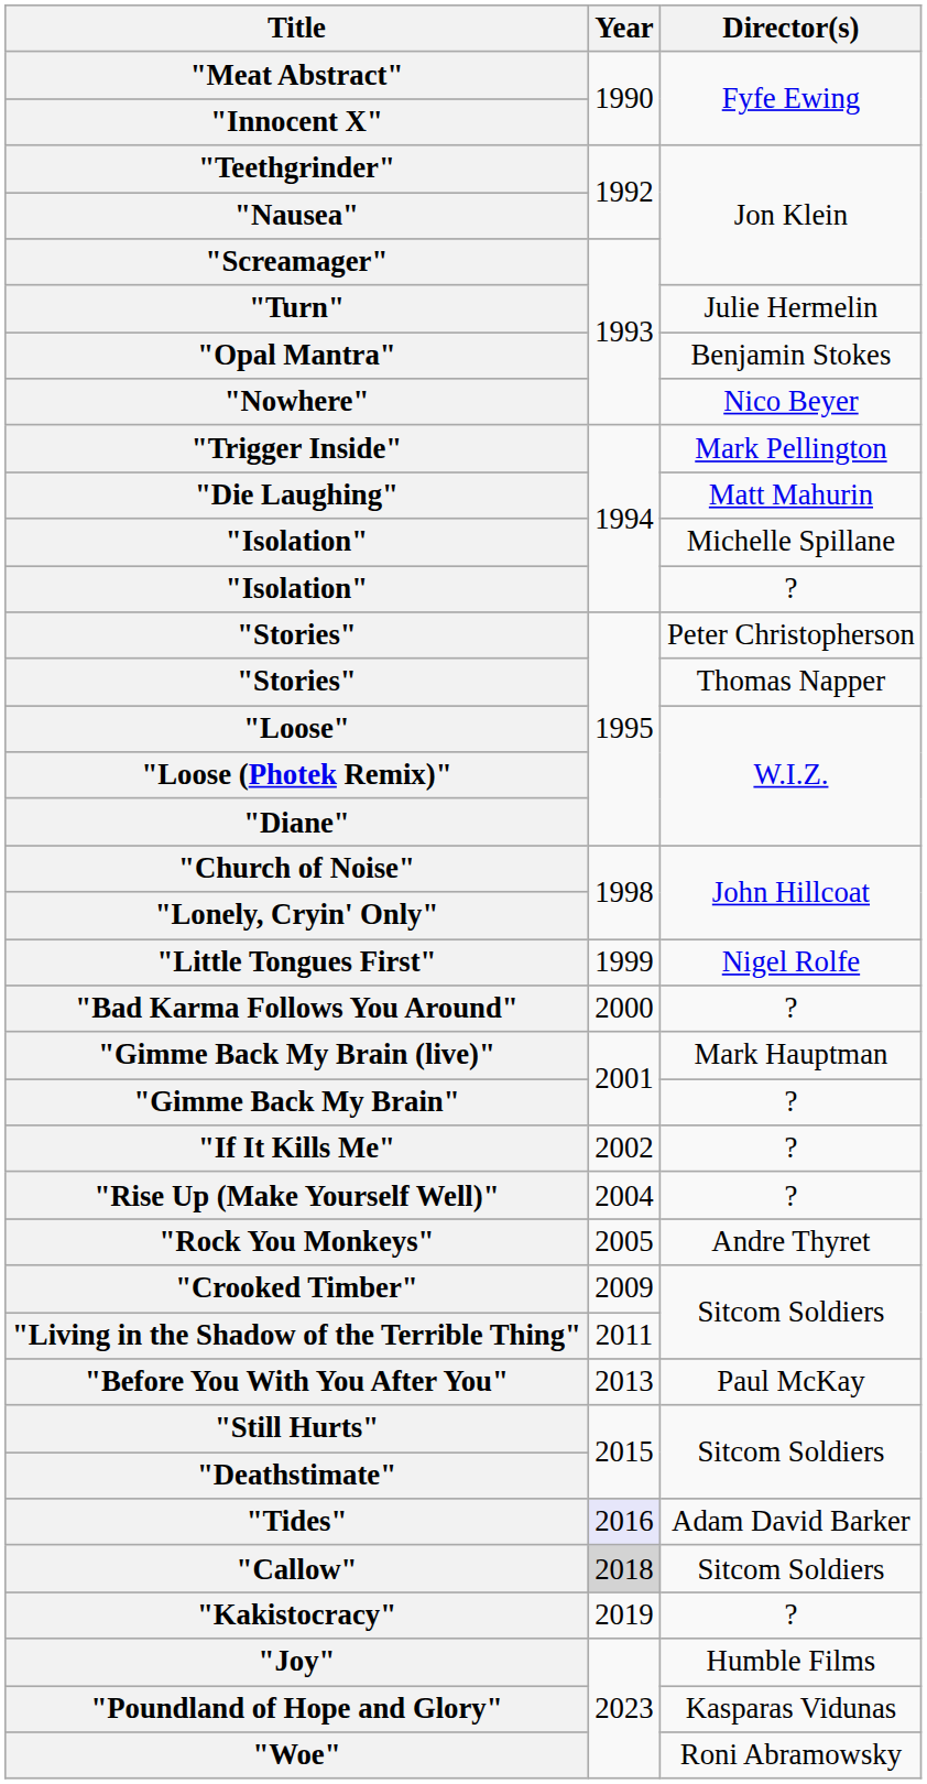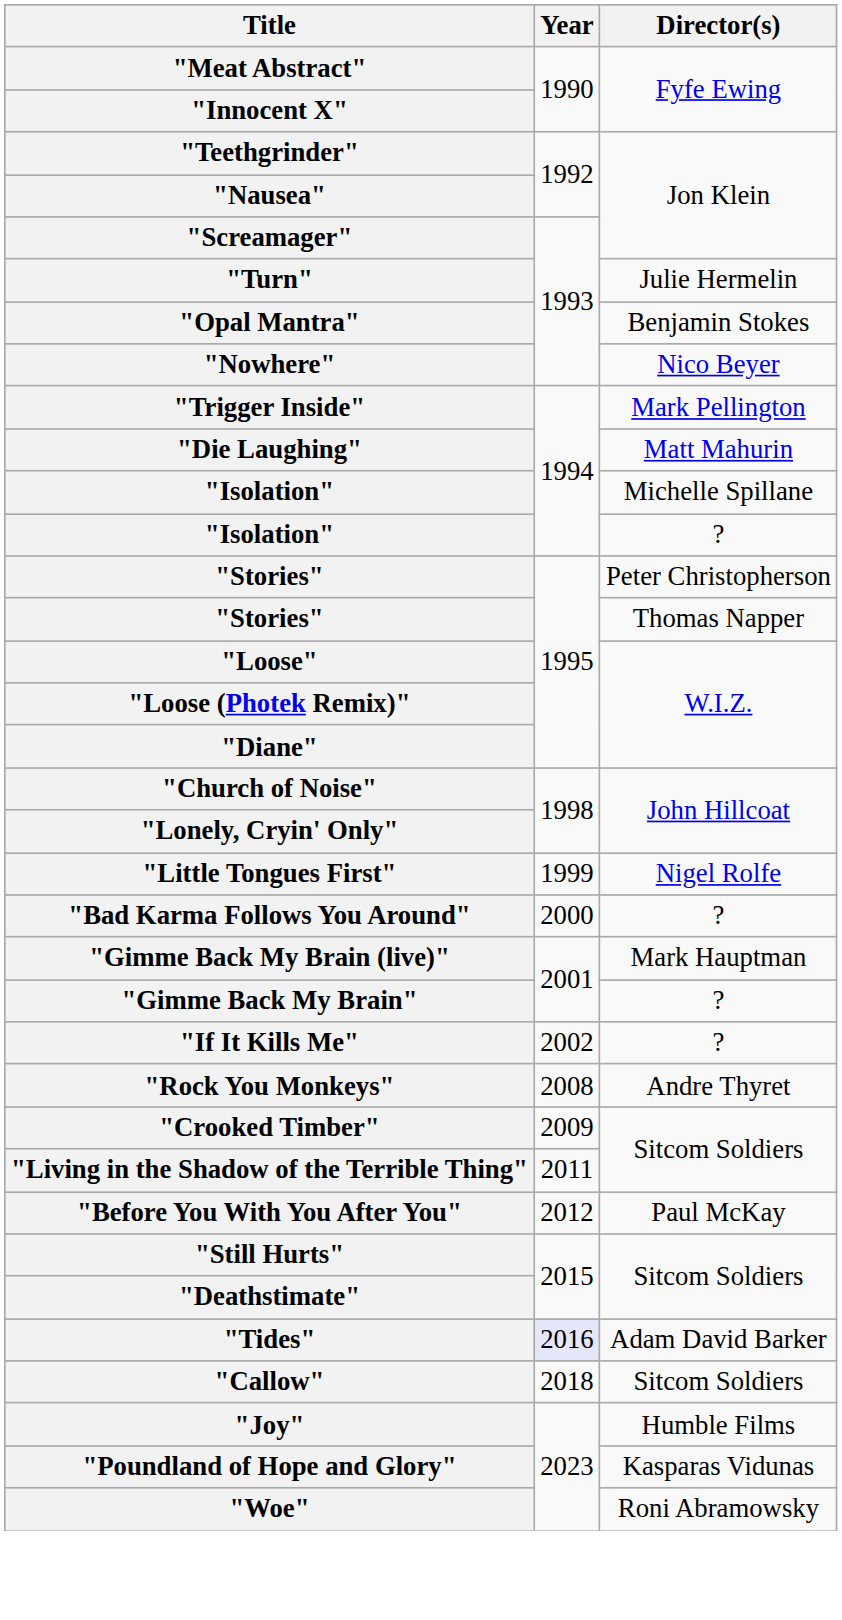- row: "Rise Up (Make Yourself Well)" | 2004 | ?
"Rock You Monkeys" | Year: 2005 -> 2008
"Before You With You After You" | Year: 2013 -> 2012
"Callow" | Year: lightgrey background -> no background
- row: "Kakistocracy" | 2019 | ?
